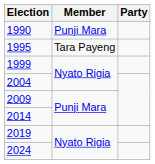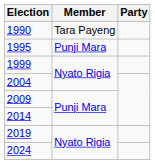1990 | Member: Punji Mara -> Tara Payeng
1995 | Member: Tara Payeng -> Punji Mara
